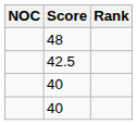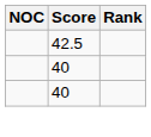- row: 48
